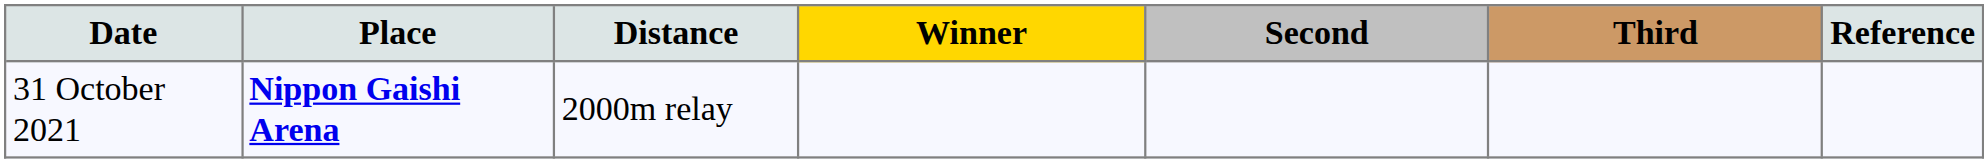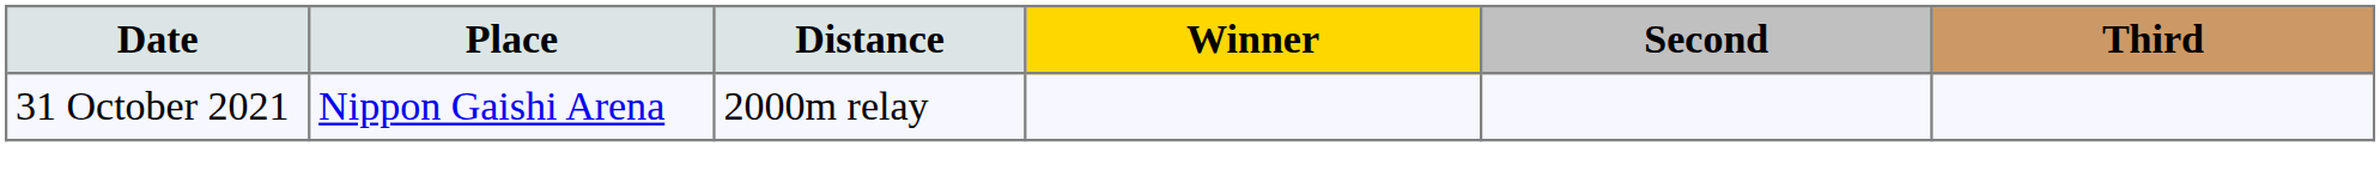- column: Reference
31 October 2021 | Place: bold -> normal
